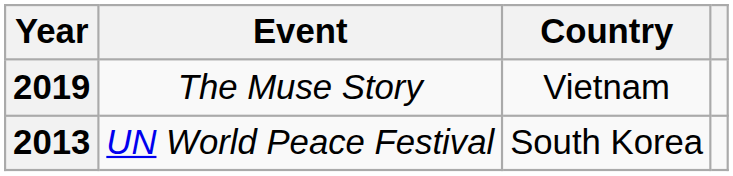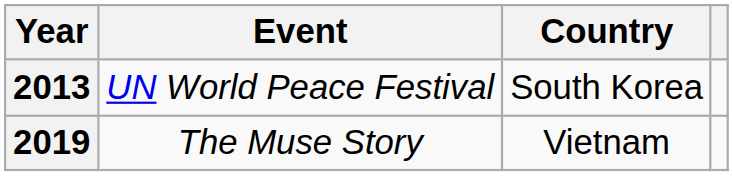rows swapped: 2013 <-> 2019
